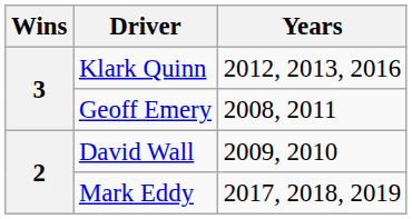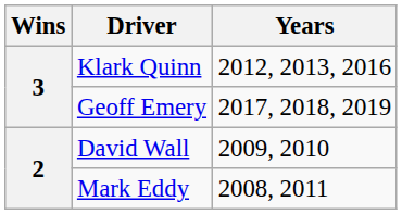Geoff Emery | Years: 2008, 2011 -> 2017, 2018, 2019
Mark Eddy | Years: 2017, 2018, 2019 -> 2008, 2011
